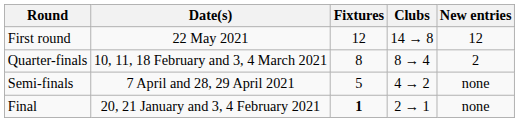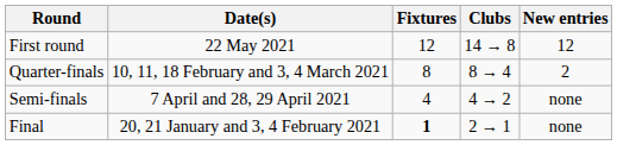Semi-finals | Fixtures: 5 -> 4
